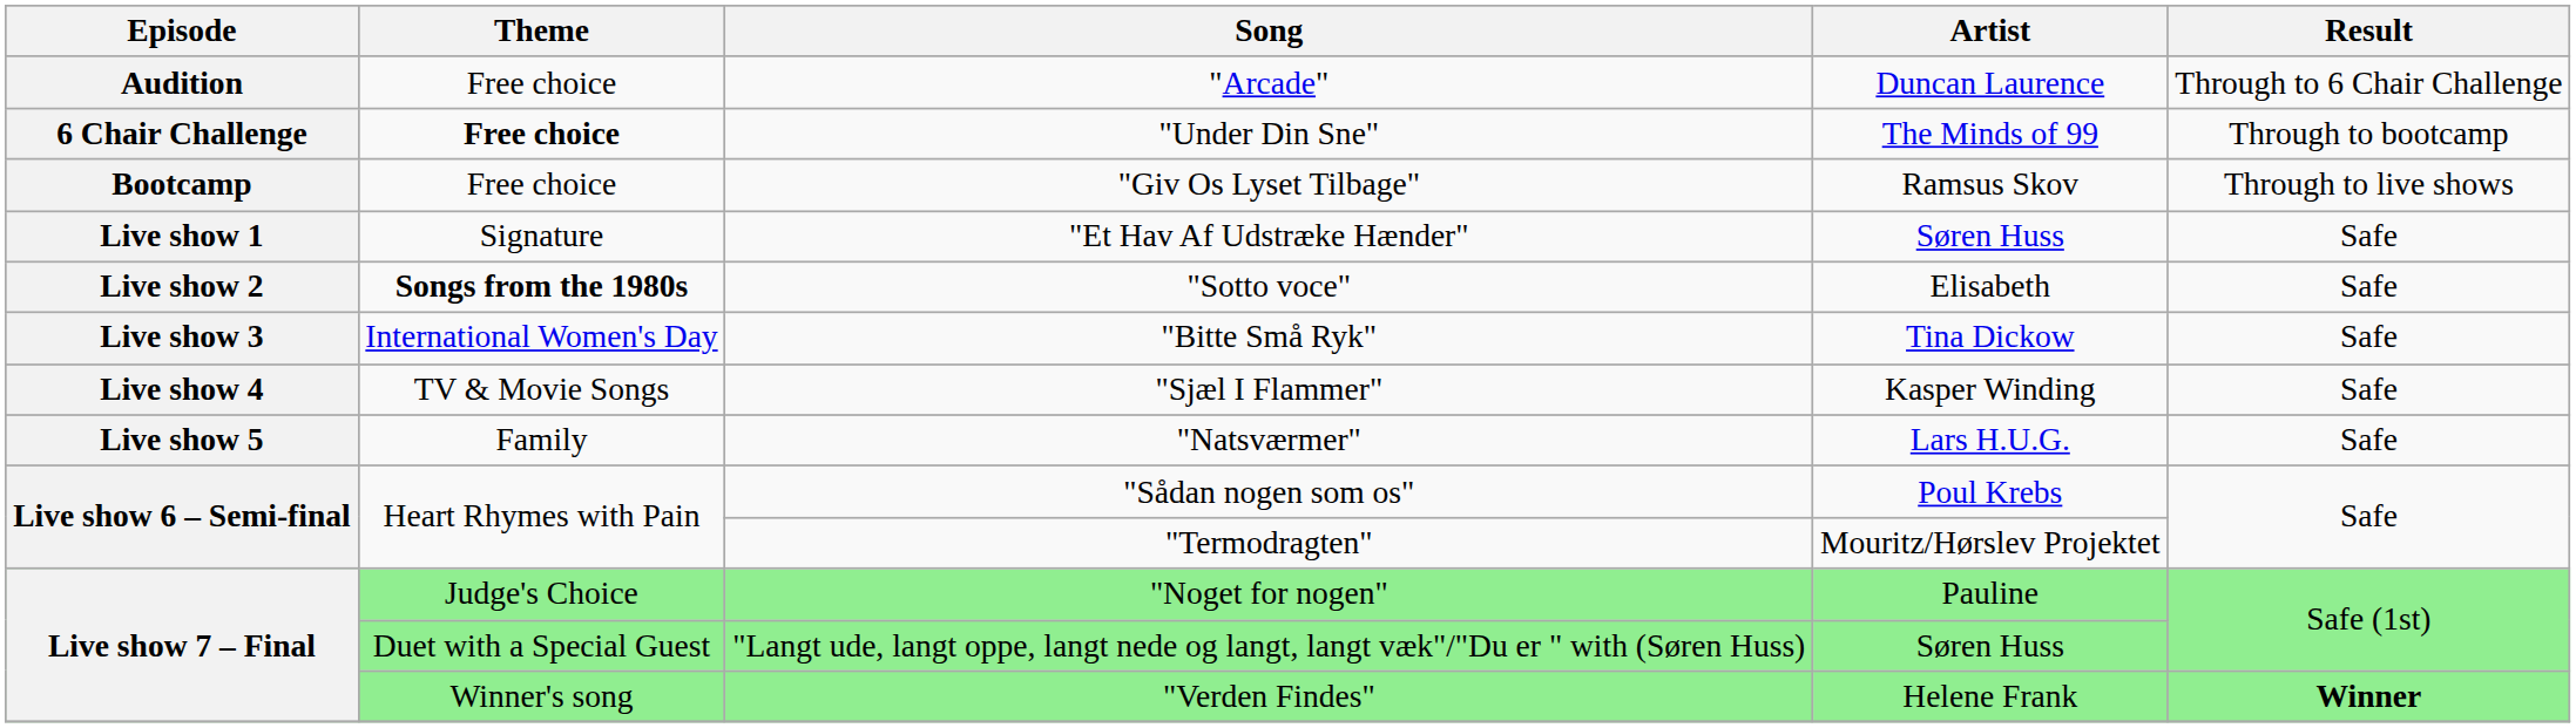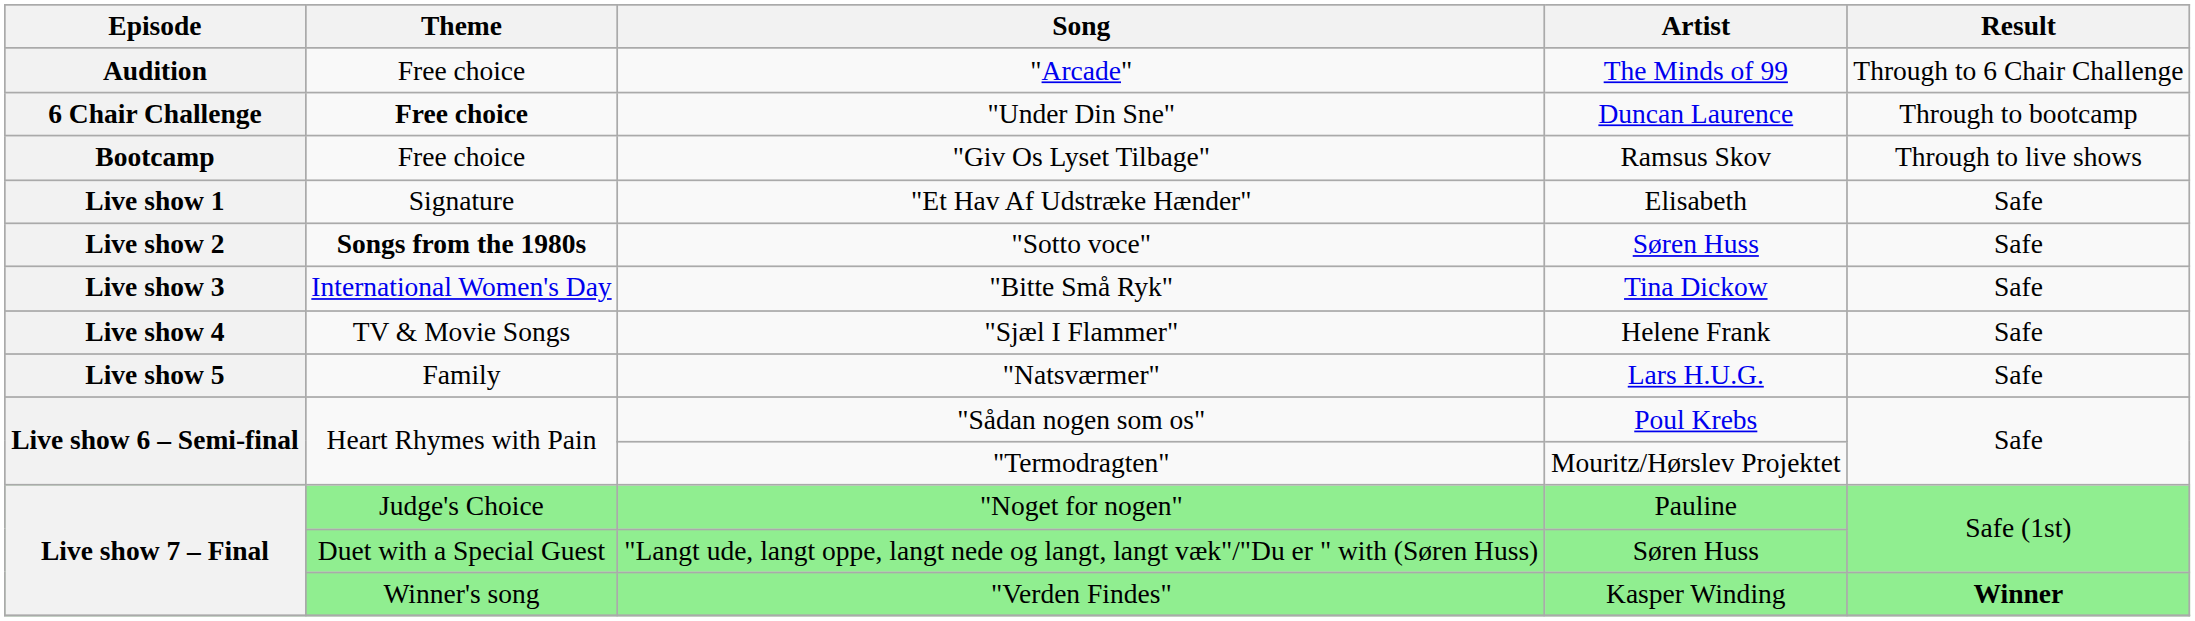"Arcade" | Artist: Duncan Laurence -> The Minds of 99
"Under Din Sne" | Artist: The Minds of 99 -> Duncan Laurence
"Et Hav Af Udstræke Hænder" | Artist: Søren Huss -> Elisabeth
"Sotto voce" | Artist: Elisabeth -> Søren Huss
"Sjæl I Flammer" | Artist: Kasper Winding -> Helene Frank
"Verden Findes" | Artist: Helene Frank -> Kasper Winding
